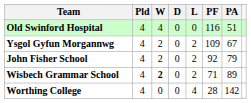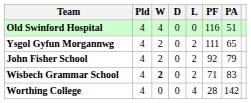Ysgol Gyfun Morgannwg | PF: 109 -> 111
Ysgol Gyfun Morgannwg | PA: 67 -> 65
Wisbech Grammar School | PA: 89 -> 83
